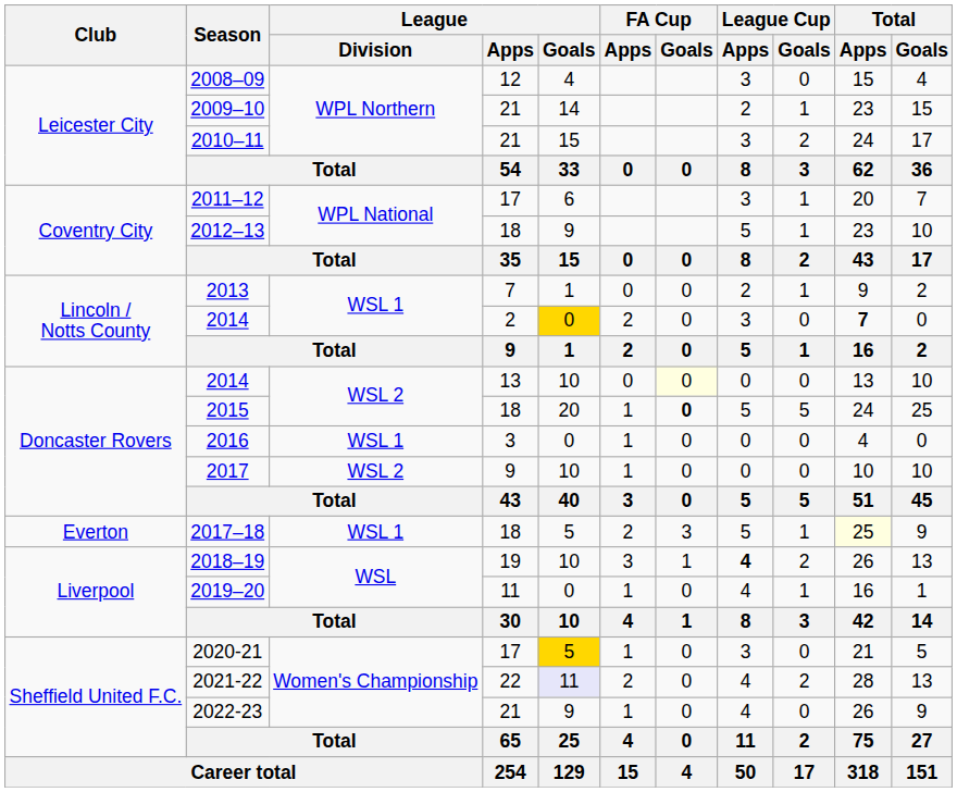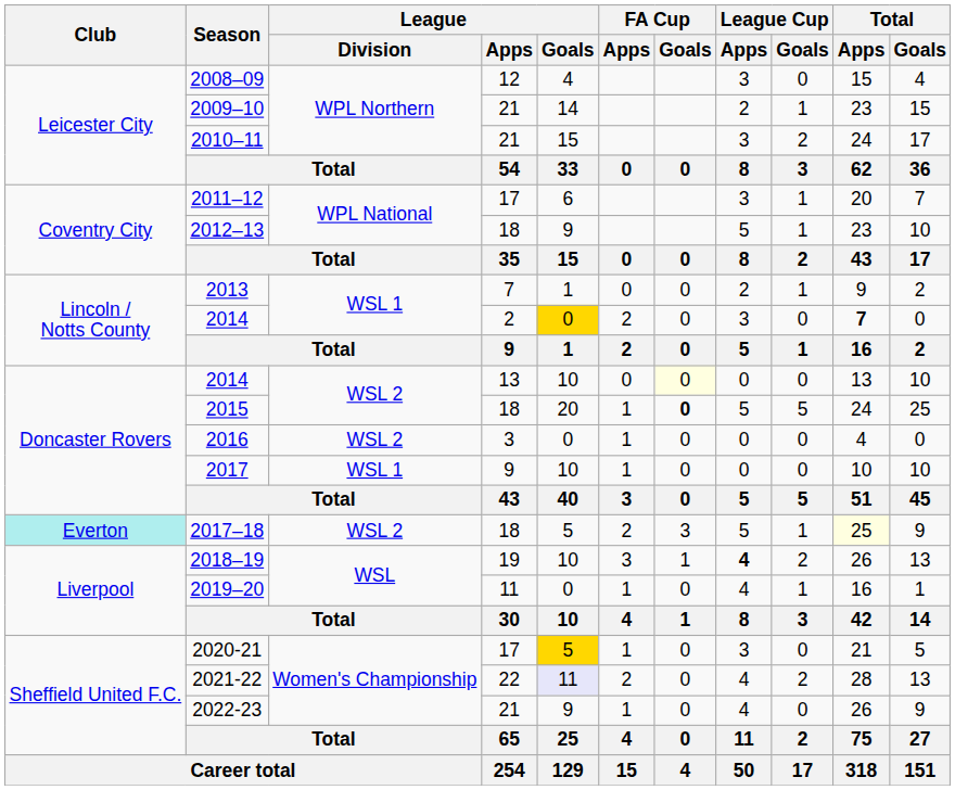2016 | League / Division: WSL 1 -> WSL 2
2017 | League / Division: WSL 2 -> WSL 1
2017–18 | Club: no background -> paleturquoise background
2017–18 | League / Division: WSL 1 -> WSL 2
